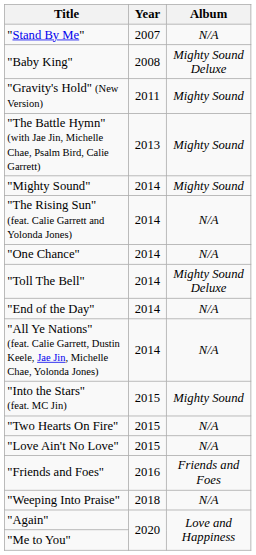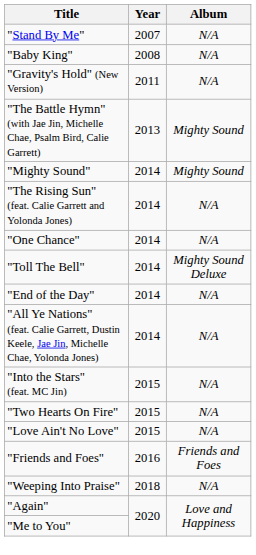"Baby King" | Album: Mighty Sound Deluxe -> N/A
"Gravity's Hold" (New Version) | Album: Mighty Sound -> N/A
"Into the Stars" (feat. MC Jin) | Album: Mighty Sound -> N/A
